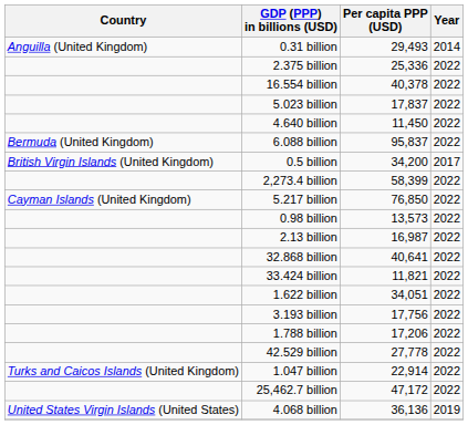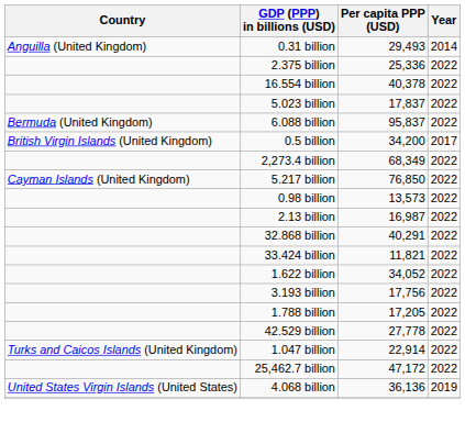- row: 4.640 billion | 11,450 | 2022
2,273.4 billion | Per capita PPP (USD): 58,399 -> 68,349
32.868 billion | Per capita PPP (USD): 40,641 -> 40,291
1.622 billion | Per capita PPP (USD): 34,051 -> 34,052
1.788 billion | Per capita PPP (USD): 17,206 -> 17,205
